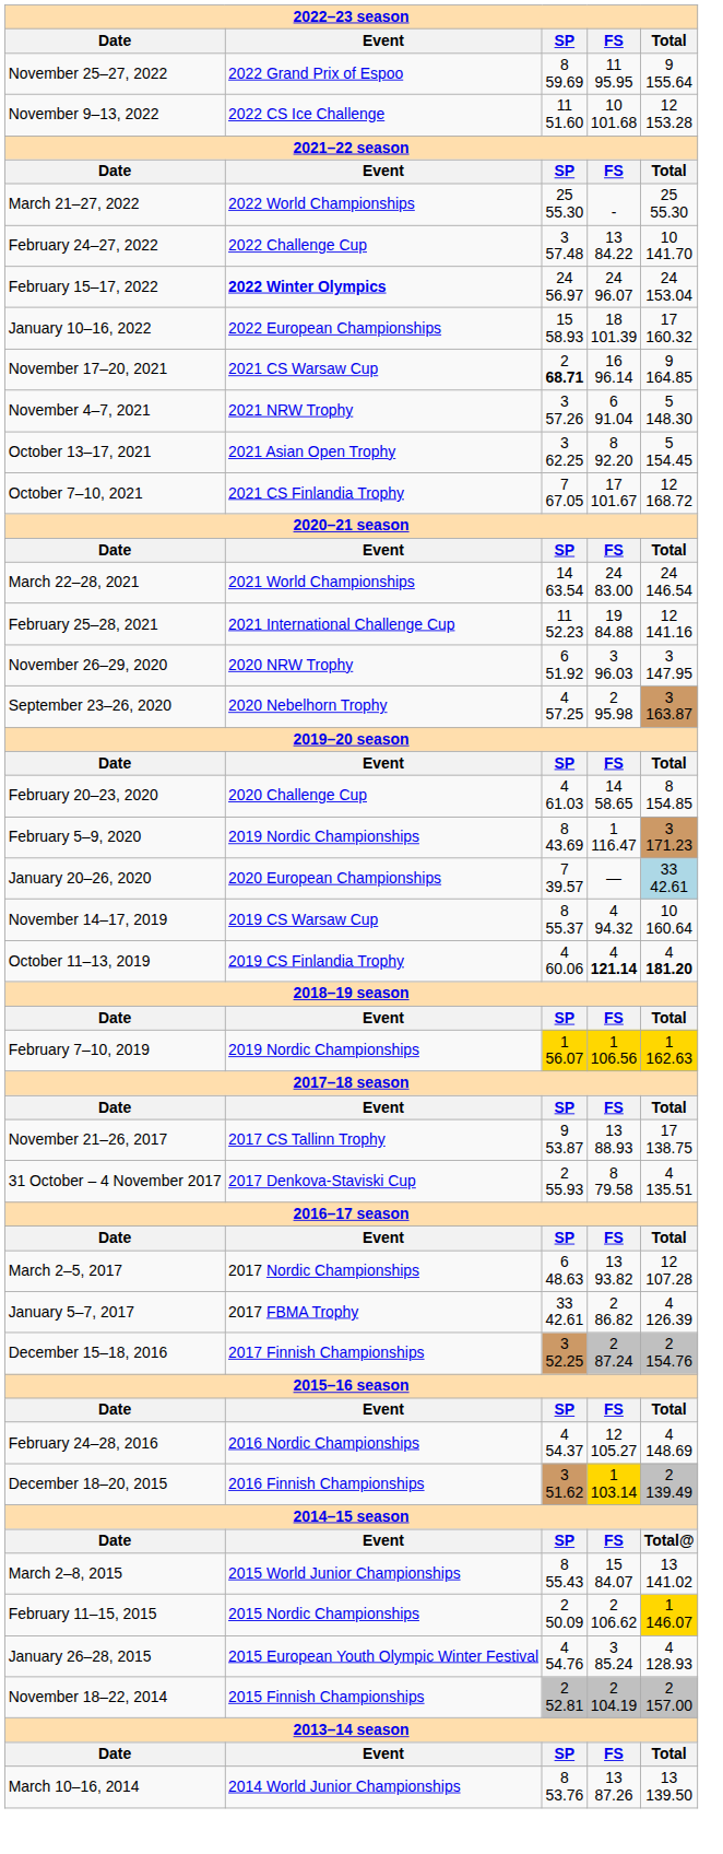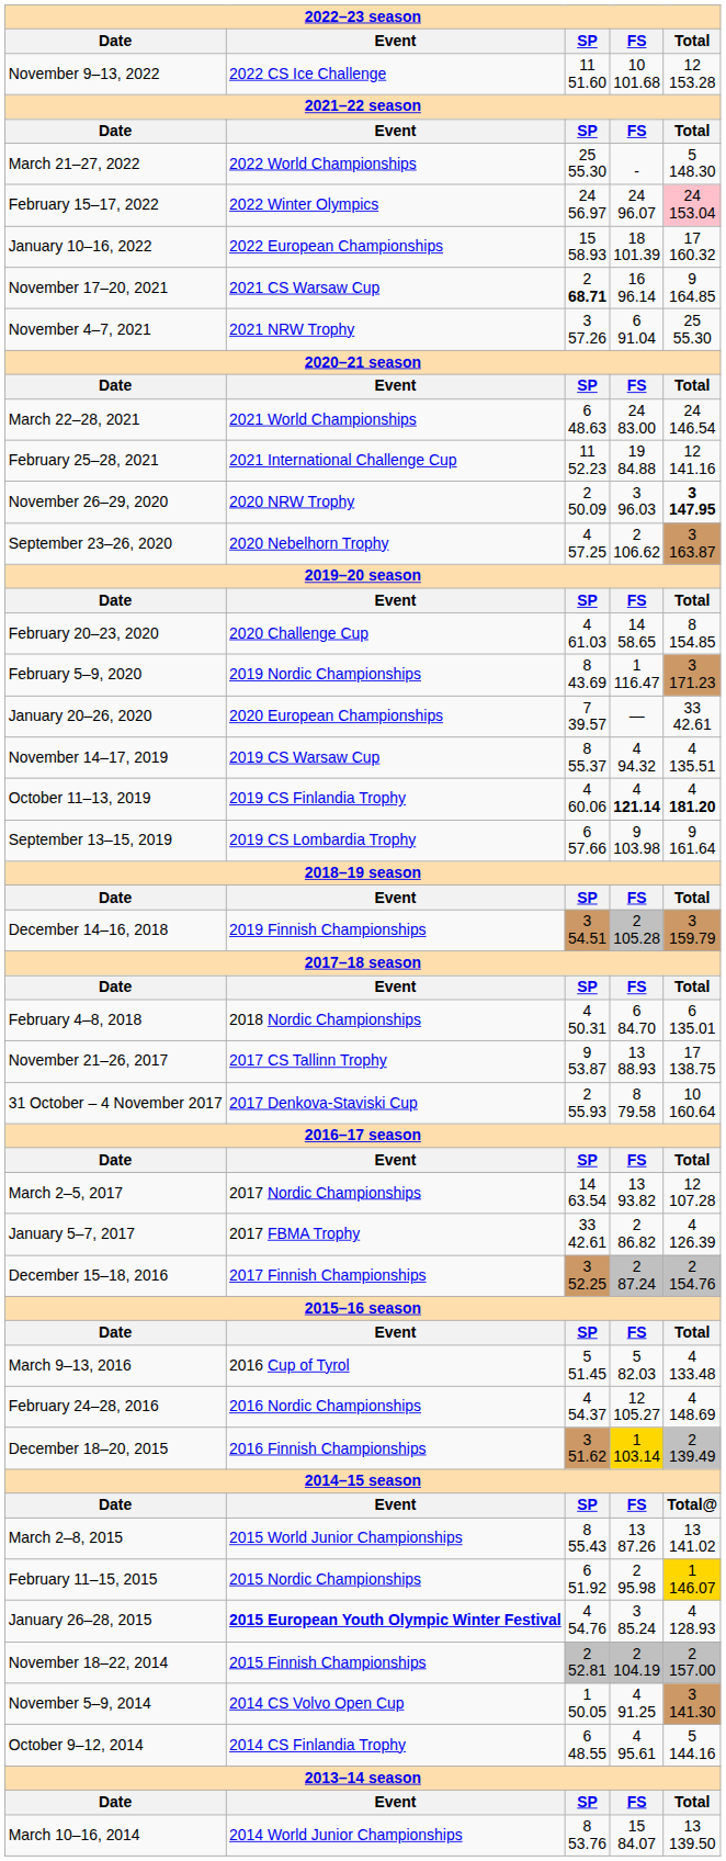- row: November 25–27, 2022 | 2022 Grand Prix of Espoo | 8 59.69 | 11 95.95 | 9 155.64
March 21–27, 2022 | Total: 25 55.30 -> 5 148.30
- row: February 24–27, 2022 | 2022 Challenge Cup | 3 57.48 | 13 84.22 | 10 141.70
February 15–17, 2022 | Event: bold -> normal
February 15–17, 2022 | Total: no background -> pink background
November 4–7, 2021 | Total: 5 148.30 -> 25 55.30
- row: October 13–17, 2021 | 2021 Asian Open Trophy | 3 62.25 | 8 92.20 | 5 154.45
- row: October 7–10, 2021 | 2021 CS Finlandia Trophy | 7 67.05 | 17 101.67 | 12 168.72
March 22–28, 2021 | SP: 14 63.54 -> 6 48.63
November 26–29, 2020 | SP: 6 51.92 -> 2 50.09
November 26–29, 2020 | Total: normal -> bold
September 23–26, 2020 | FS: 2 95.98 -> 2 106.62
January 20–26, 2020 | Total: lightblue background -> no background
November 14–17, 2019 | Total: 10 160.64 -> 4 135.51
+ row: September 13–15, 2019 | 2019 CS Lombardia Trophy | 6 57.66 | 9 103.98 | 9 161.64
- row: February 7–10, 2019 | 2019 Nordic Championships | 1 56.07 | 1 106.56 | 1 162.63
+ row: December 14–16, 2018 | 2019 Finnish Championships | 3 54.51 | 2 105.28 | 3 159.79
+ row: February 4–8, 2018 | 2018 Nordic Championships | 4 50.31 | 6 84.70 | 6 135.01
31 October – 4 November 2017 | Total: 4 135.51 -> 10 160.64
March 2–5, 2017 | SP: 6 48.63 -> 14 63.54
+ row: March 9–13, 2016 | 2016 Cup of Tyrol | 5 51.45 | 5 82.03 | 4 133.48
March 2–8, 2015 | FS: 15 84.07 -> 13 87.26
February 11–15, 2015 | SP: 2 50.09 -> 6 51.92
February 11–15, 2015 | FS: 2 106.62 -> 2 95.98
January 26–28, 2015 | Event: normal -> bold
+ row: November 5–9, 2014 | 2014 CS Volvo Open Cup | 1 50.05 | 4 91.25 | 3 141.30
+ row: October 9–12, 2014 | 2014 CS Finlandia Trophy | 6 48.55 | 4 95.61 | 5 144.16
March 10–16, 2014 | FS: 13 87.26 -> 15 84.07
